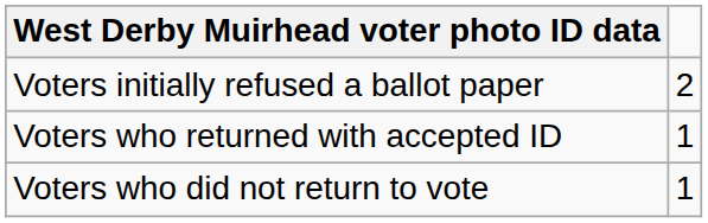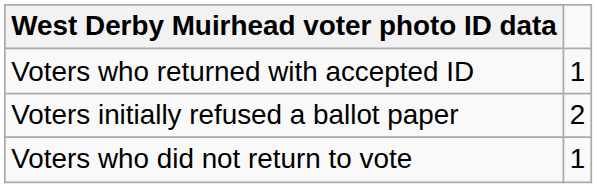rows swapped: Voters initially refused a ballot paper <-> Voters who returned with accepted ID
